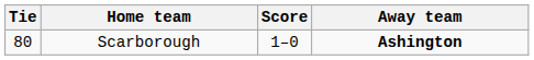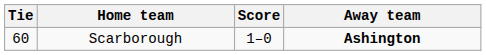Scarborough | Tie: 80 -> 60
